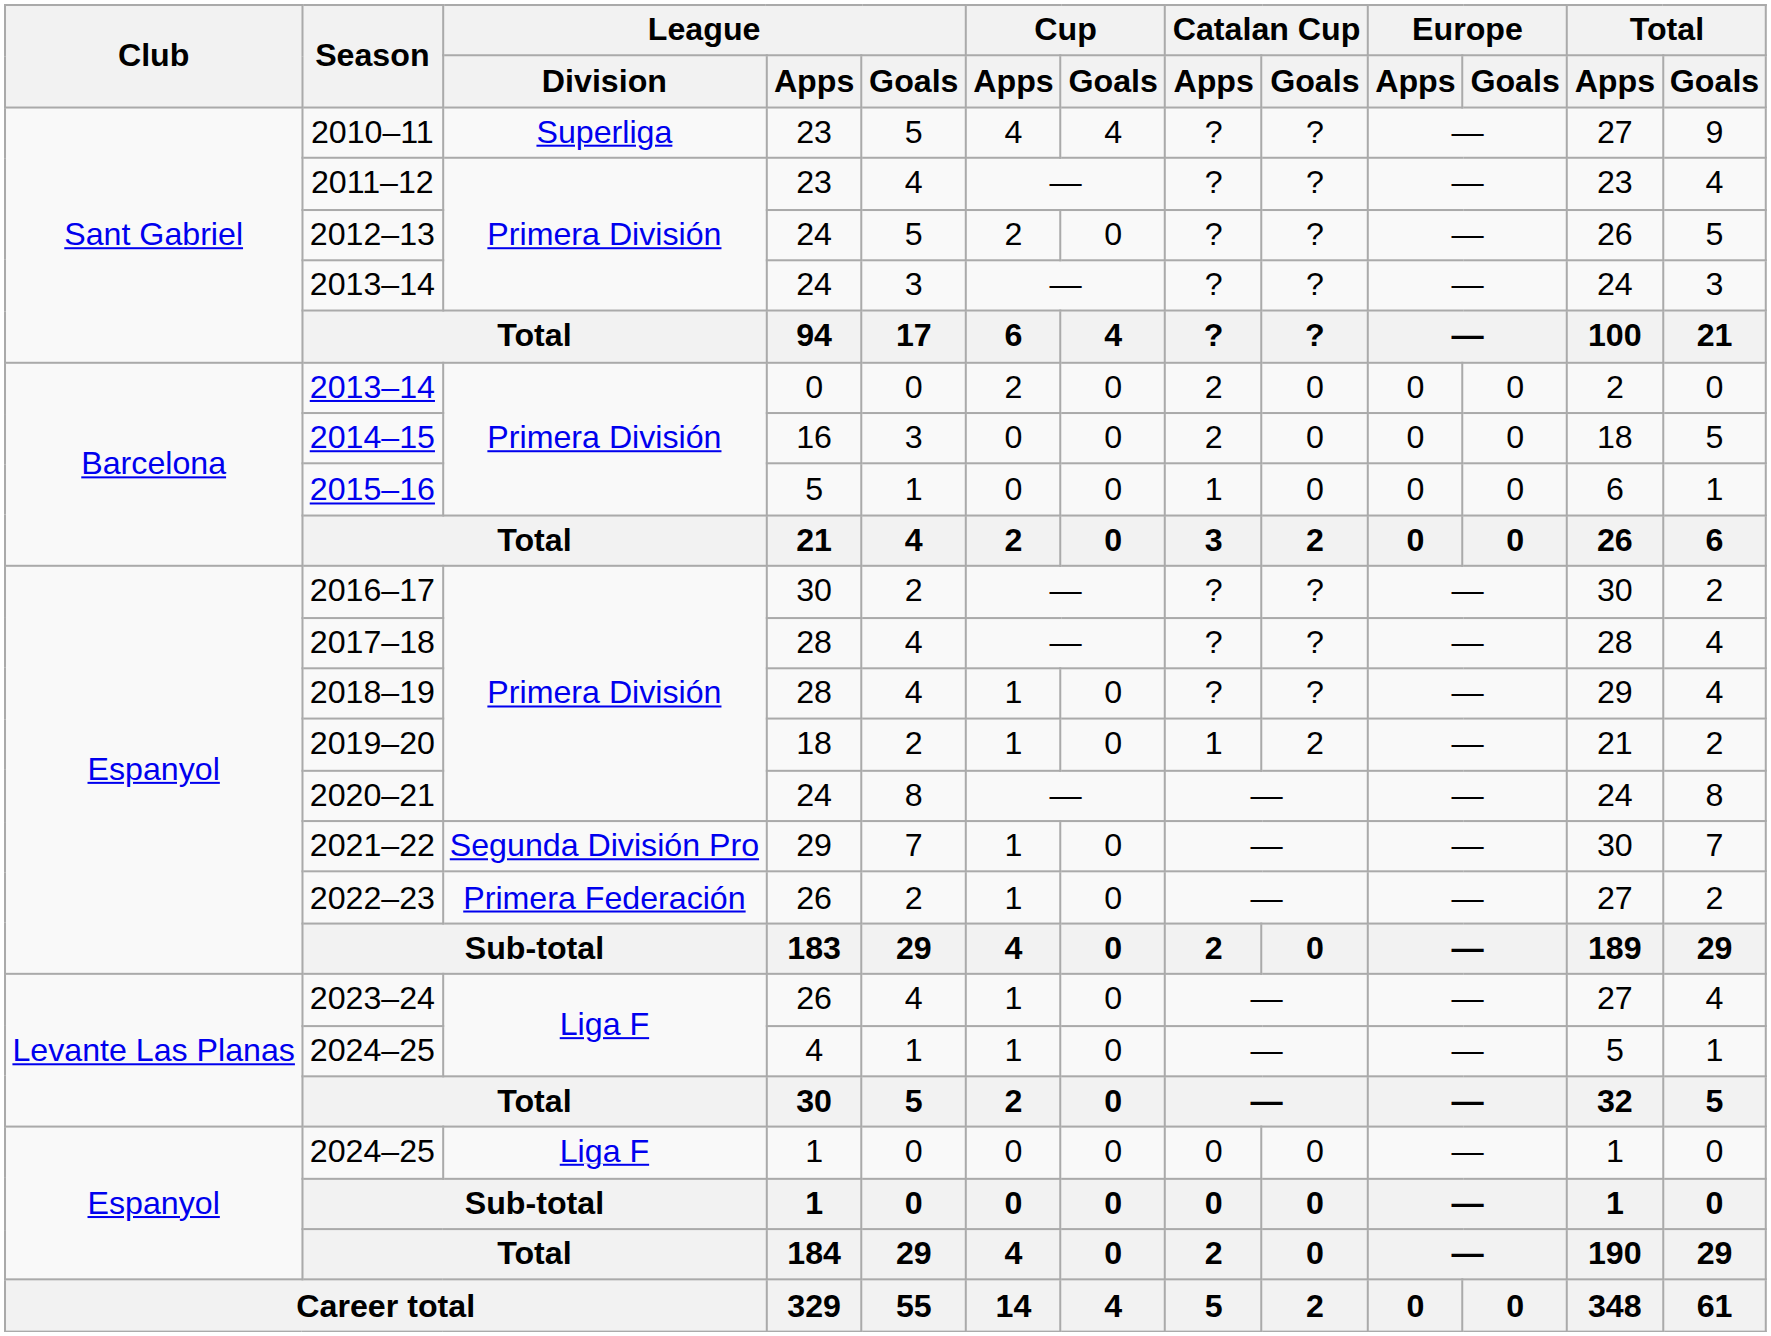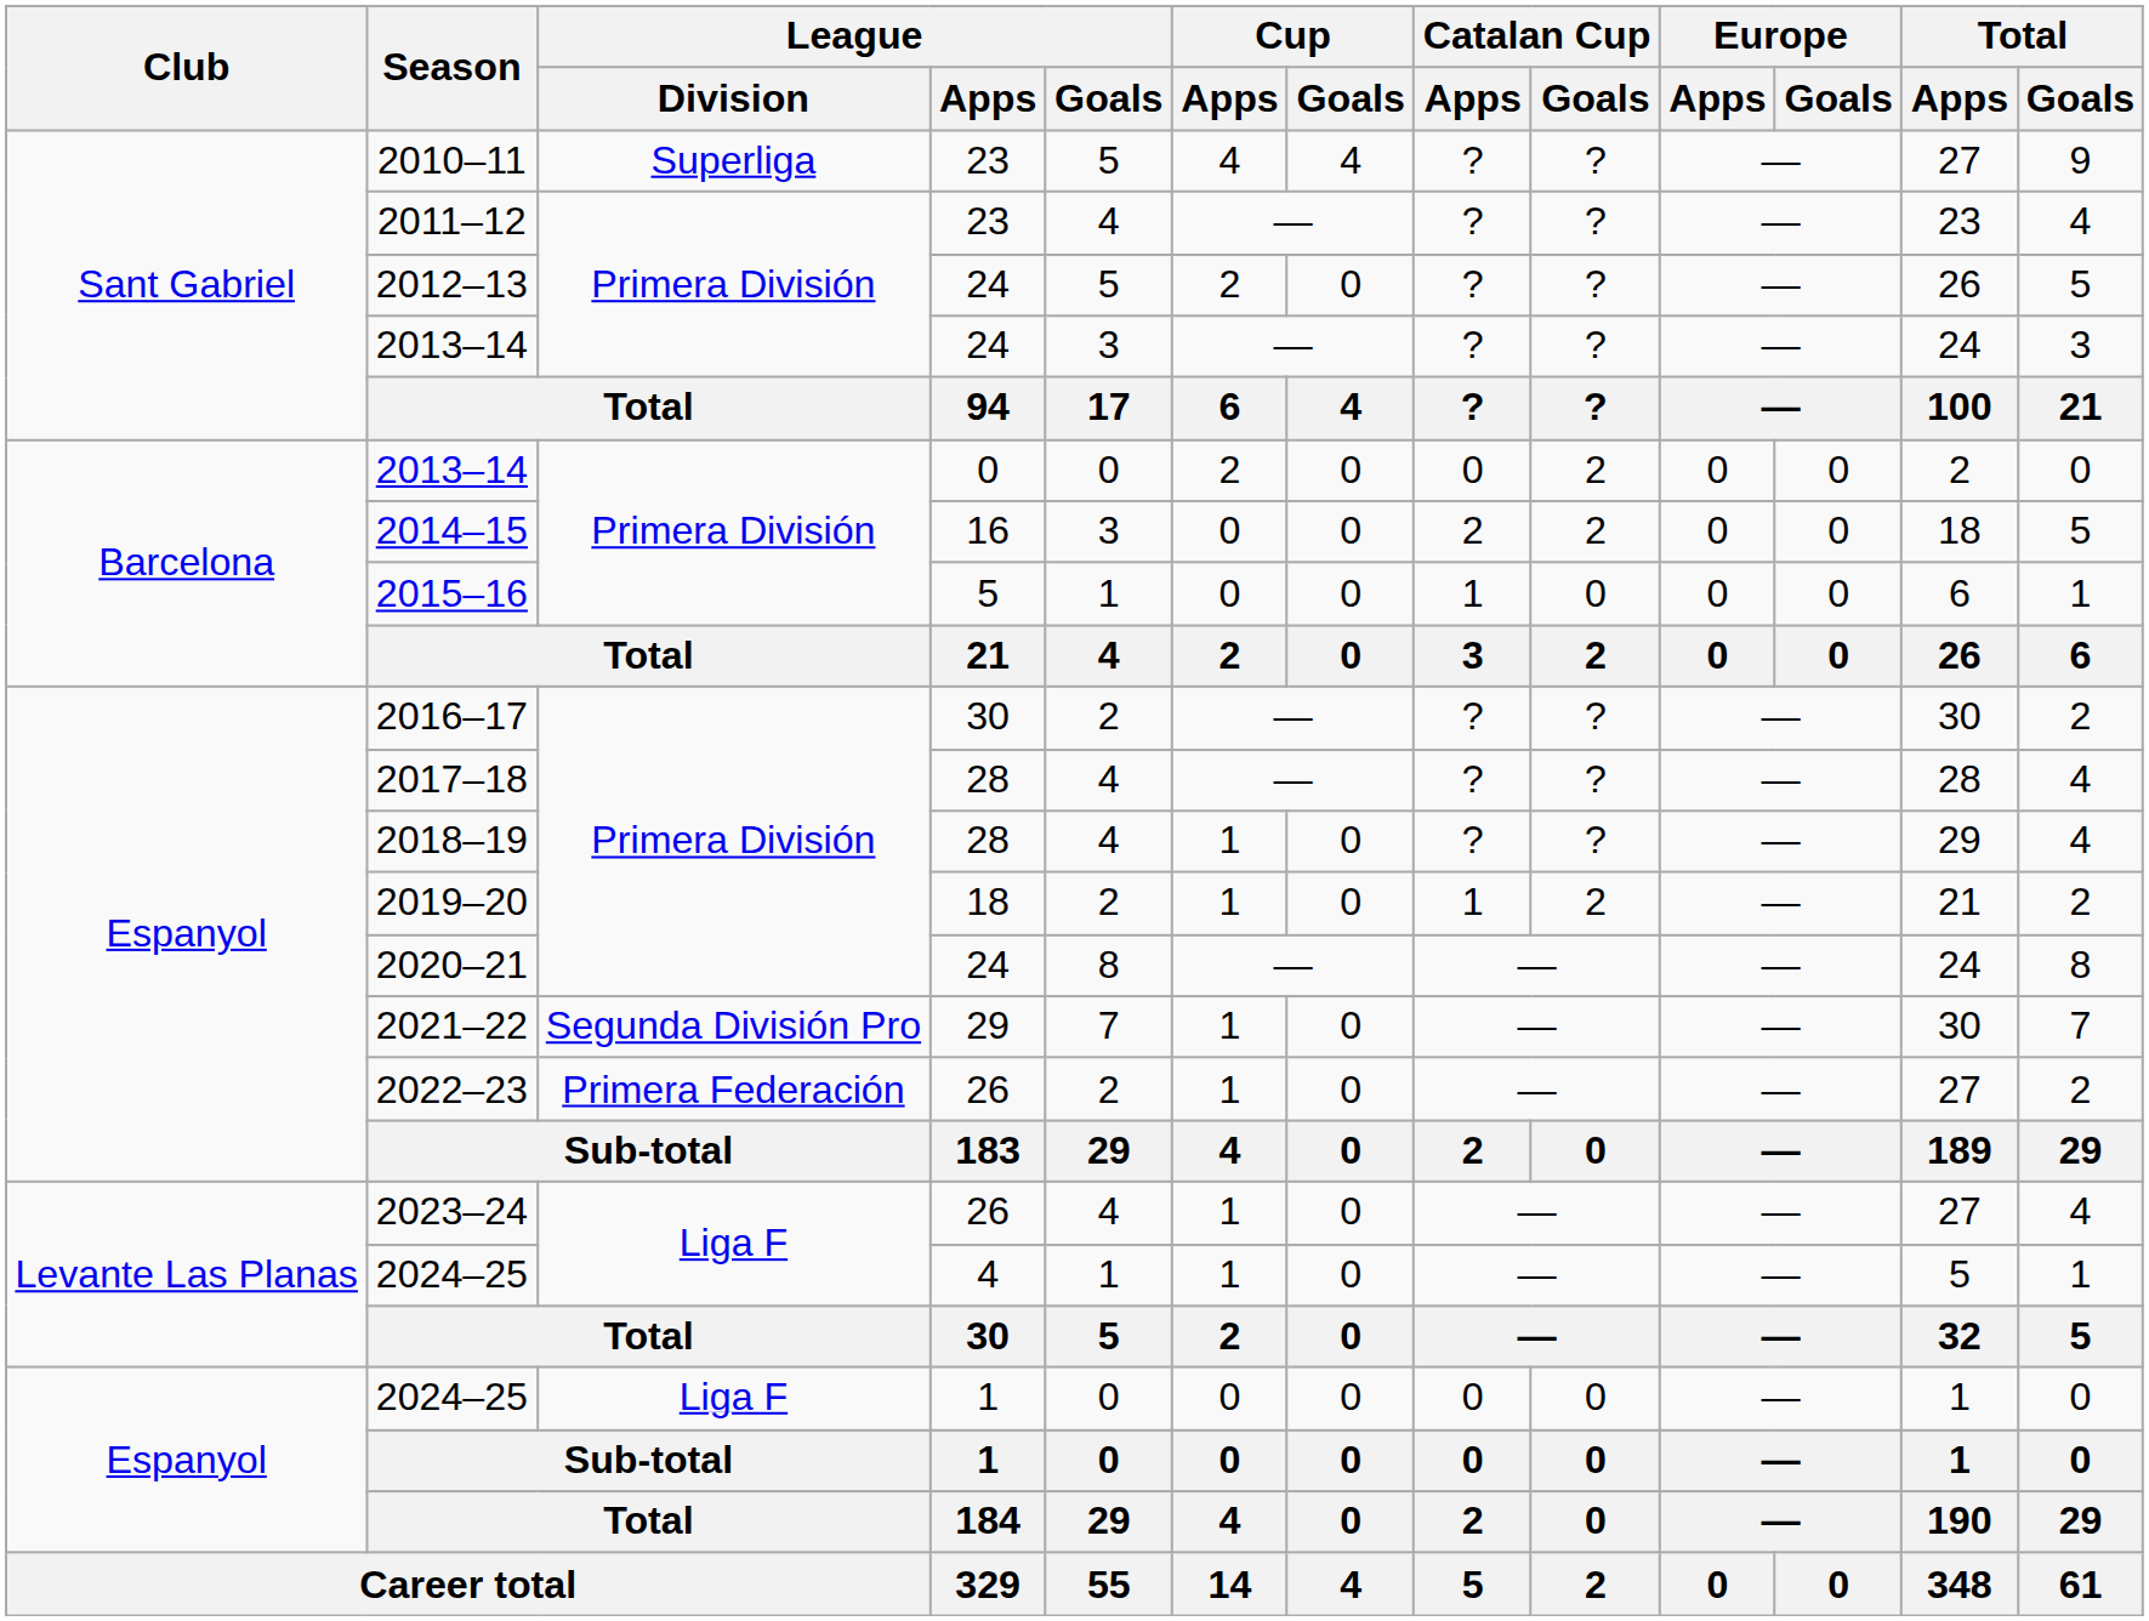2013–14 / 0 | Catalan Cup / Apps: 2 -> 0
2013–14 / 0 | Catalan Cup / Goals: 0 -> 2
2014–15 | Catalan Cup / Goals: 0 -> 2
